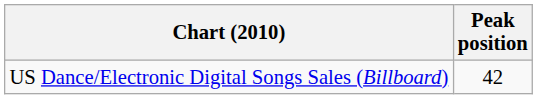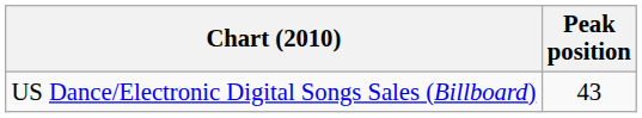US Dance/Electronic Digital Songs Sales (Billboard) | Peak position: 42 -> 43
